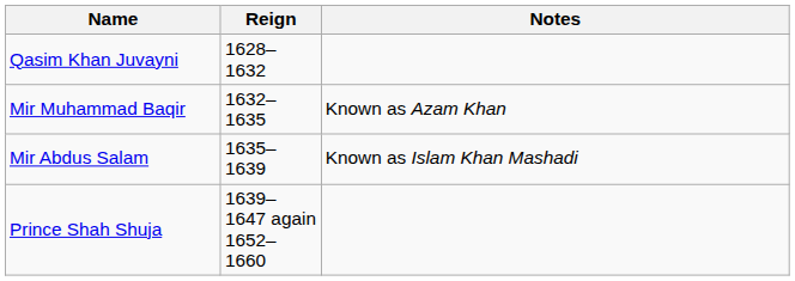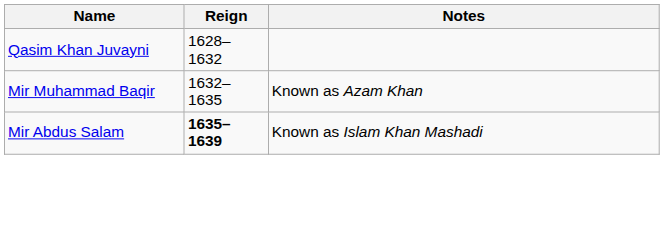Mir Abdus Salam | Reign: normal -> bold
- row: Prince Shah Shuja | 1639–1647 again 1652–1660
